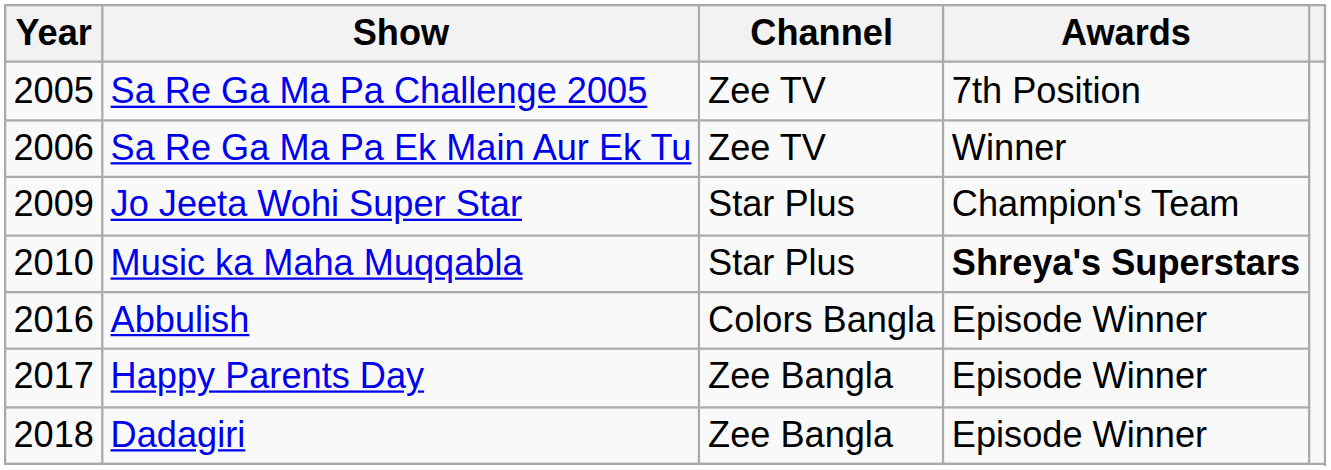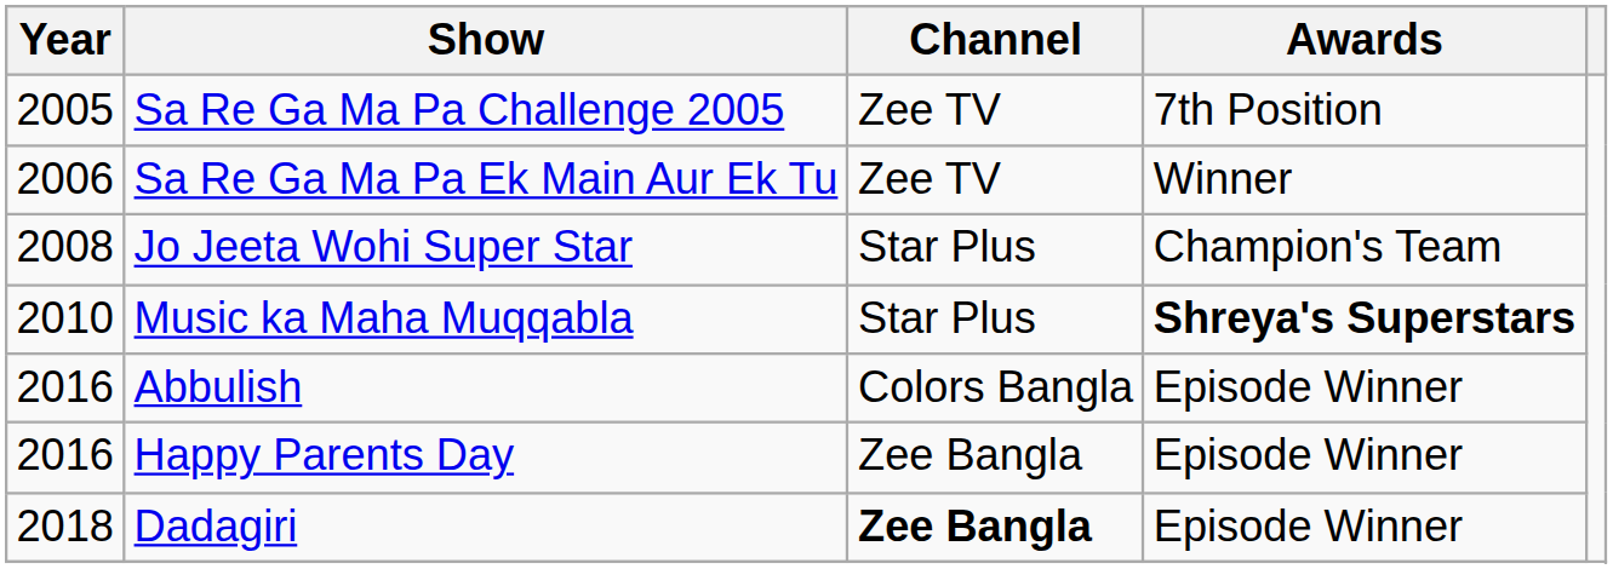Jo Jeeta Wohi Super Star | Year: 2009 -> 2008
Happy Parents Day | Year: 2017 -> 2016
Dadagiri | Channel: normal -> bold
